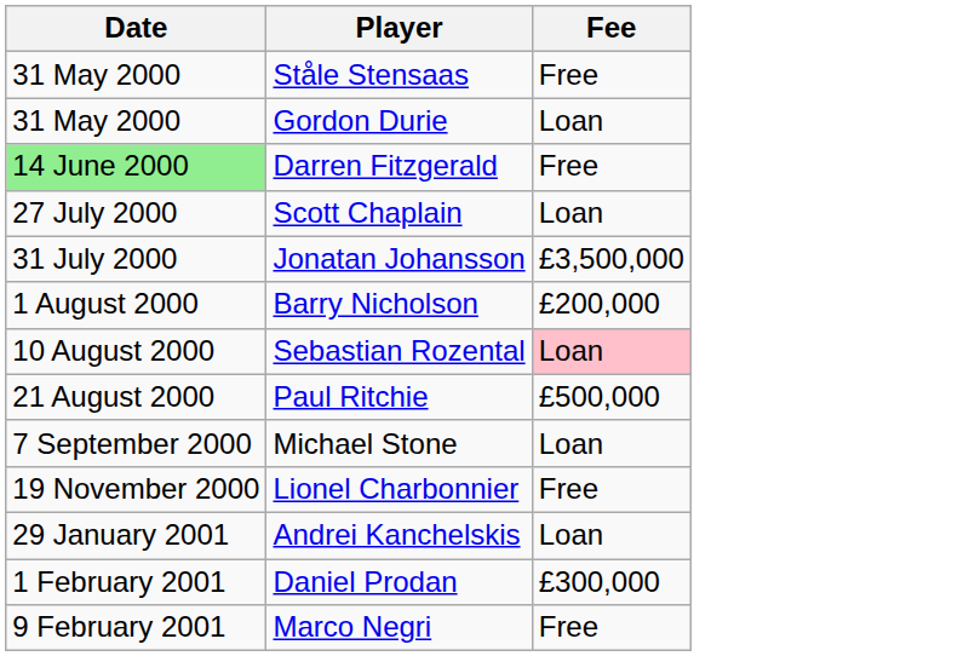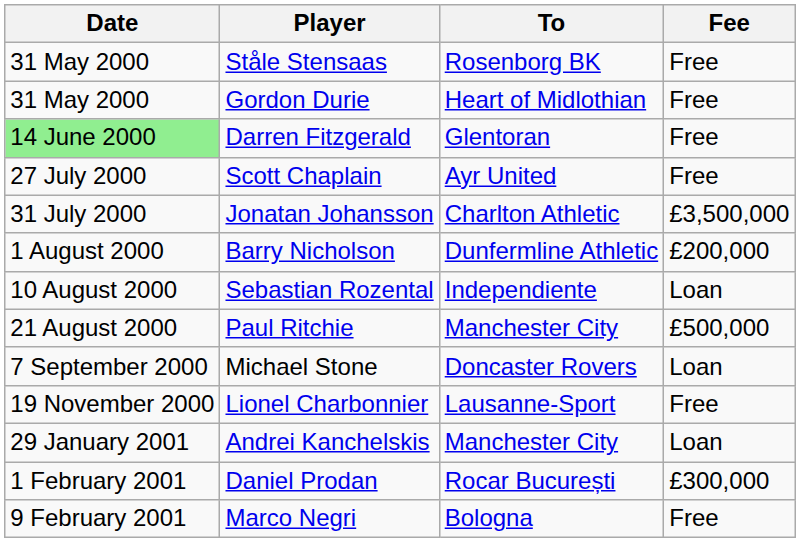+ column: To | Rosenborg BK | Heart of Midlothian | Glentoran | Ayr United | Charlton Athletic | Dunfermline Athletic | Independiente | Manchester City | Doncaster Rovers | Lausanne-Sport | Manchester City | Rocar București | Bologna
Gordon Durie | Fee: Loan -> Free
Scott Chaplain | Fee: Loan -> Free
Sebastian Rozental | Fee: pink background -> no background
